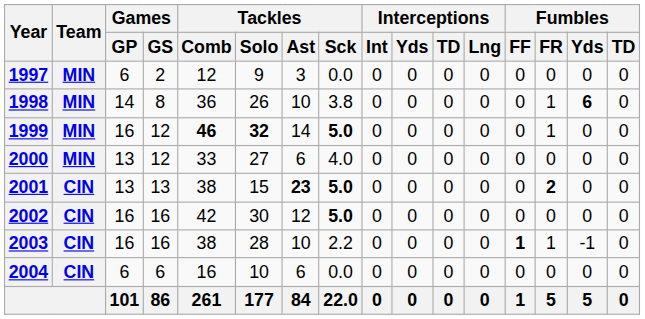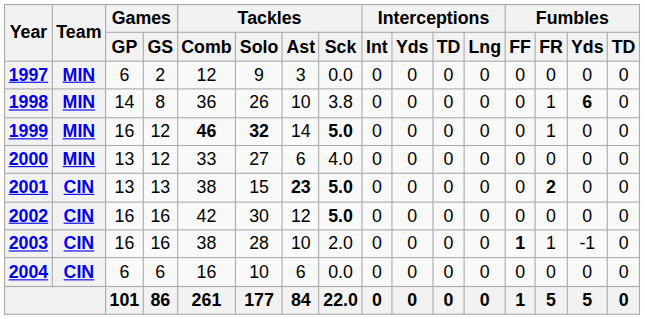2003 | Tackles / Sck: 2.2 -> 2.0
